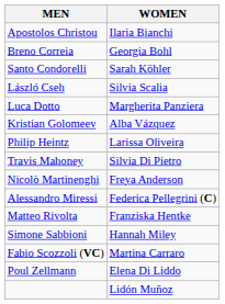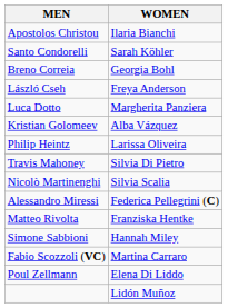rows swapped: Santo Condorelli <-> Breno Correia
László Cseh | WOMEN: Silvia Scalia -> Freya Anderson
Nicolò Martinenghi | WOMEN: Freya Anderson -> Silvia Scalia
